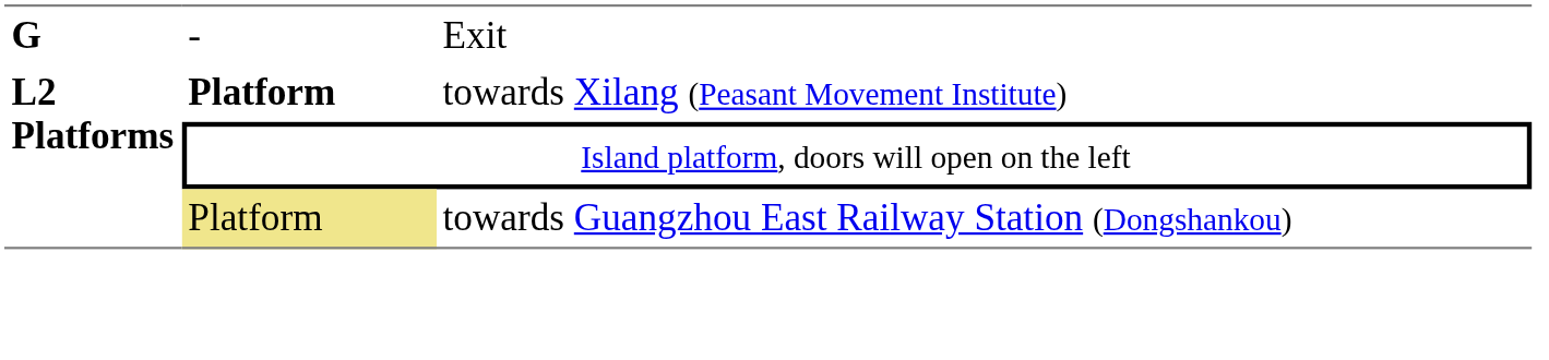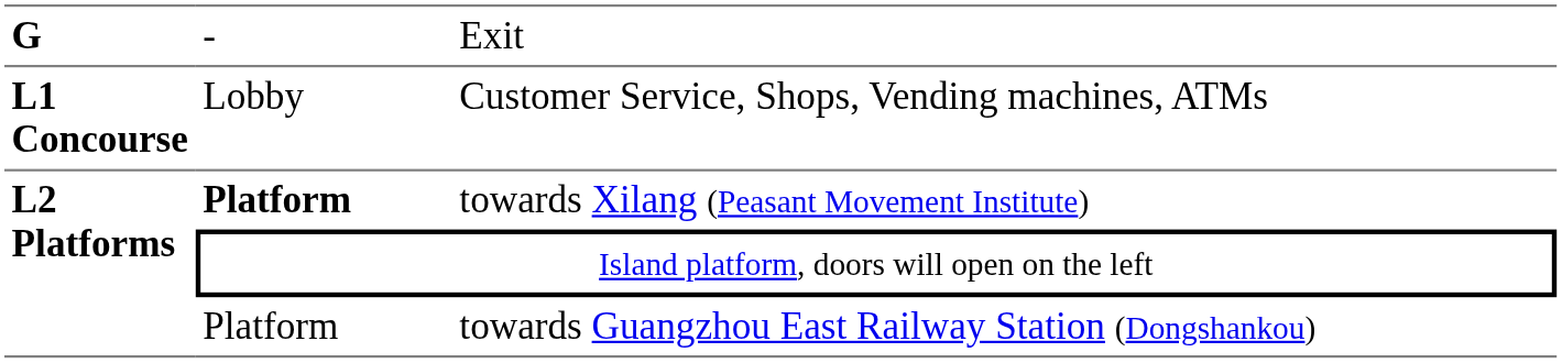+ row: L1 Concourse | Lobby | Customer Service, Shops, Vending machines, ATMs
towards Guangzhou East Railway Station (Dongshankou) | column 2: khaki background -> no background
